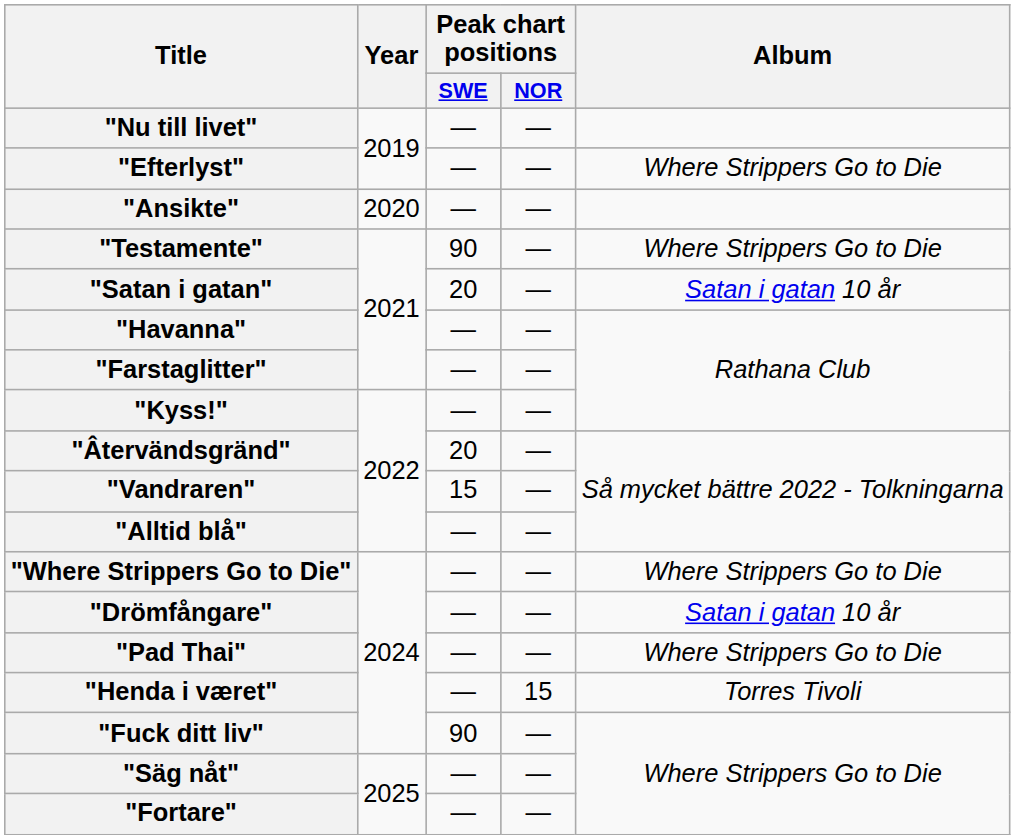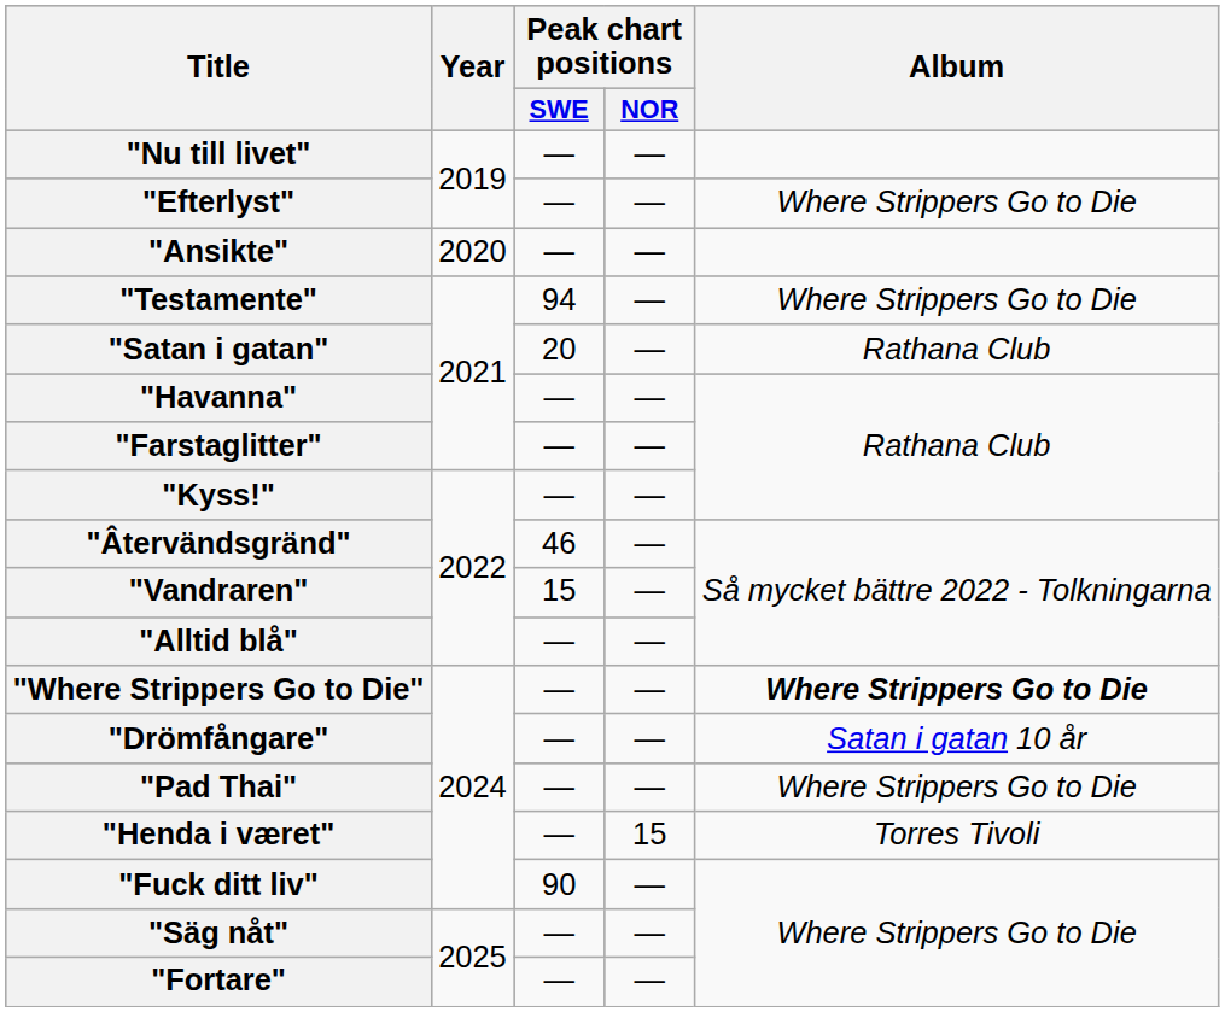"Testamente" | Peak chart positions / SWE: 90 -> 94
"Satan i gatan" | Album: Satan i gatan 10 år -> Rathana Club
"Âtervändsgränd" | Peak chart positions / SWE: 20 -> 46
"Where Strippers Go to Die" | Album: normal -> bold
